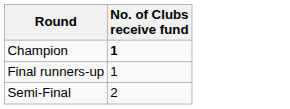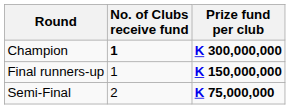+ column: Prize fund per club | K 300,000,000 | K 150,000,000 | K 75,000,000
